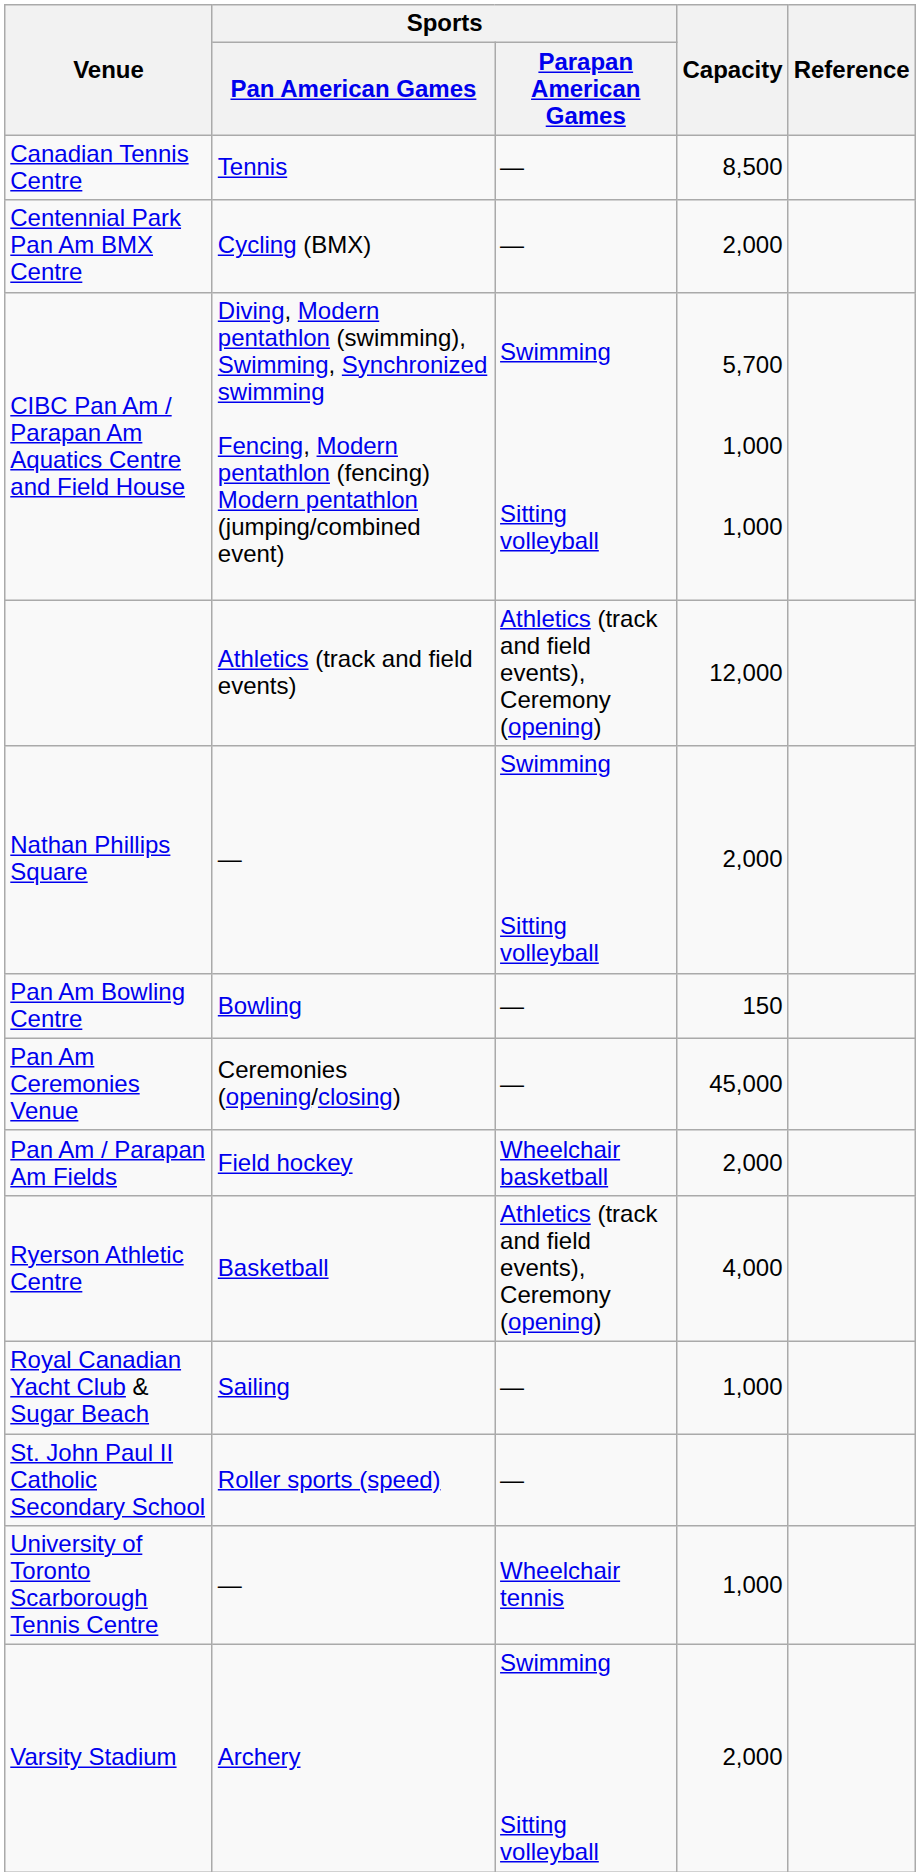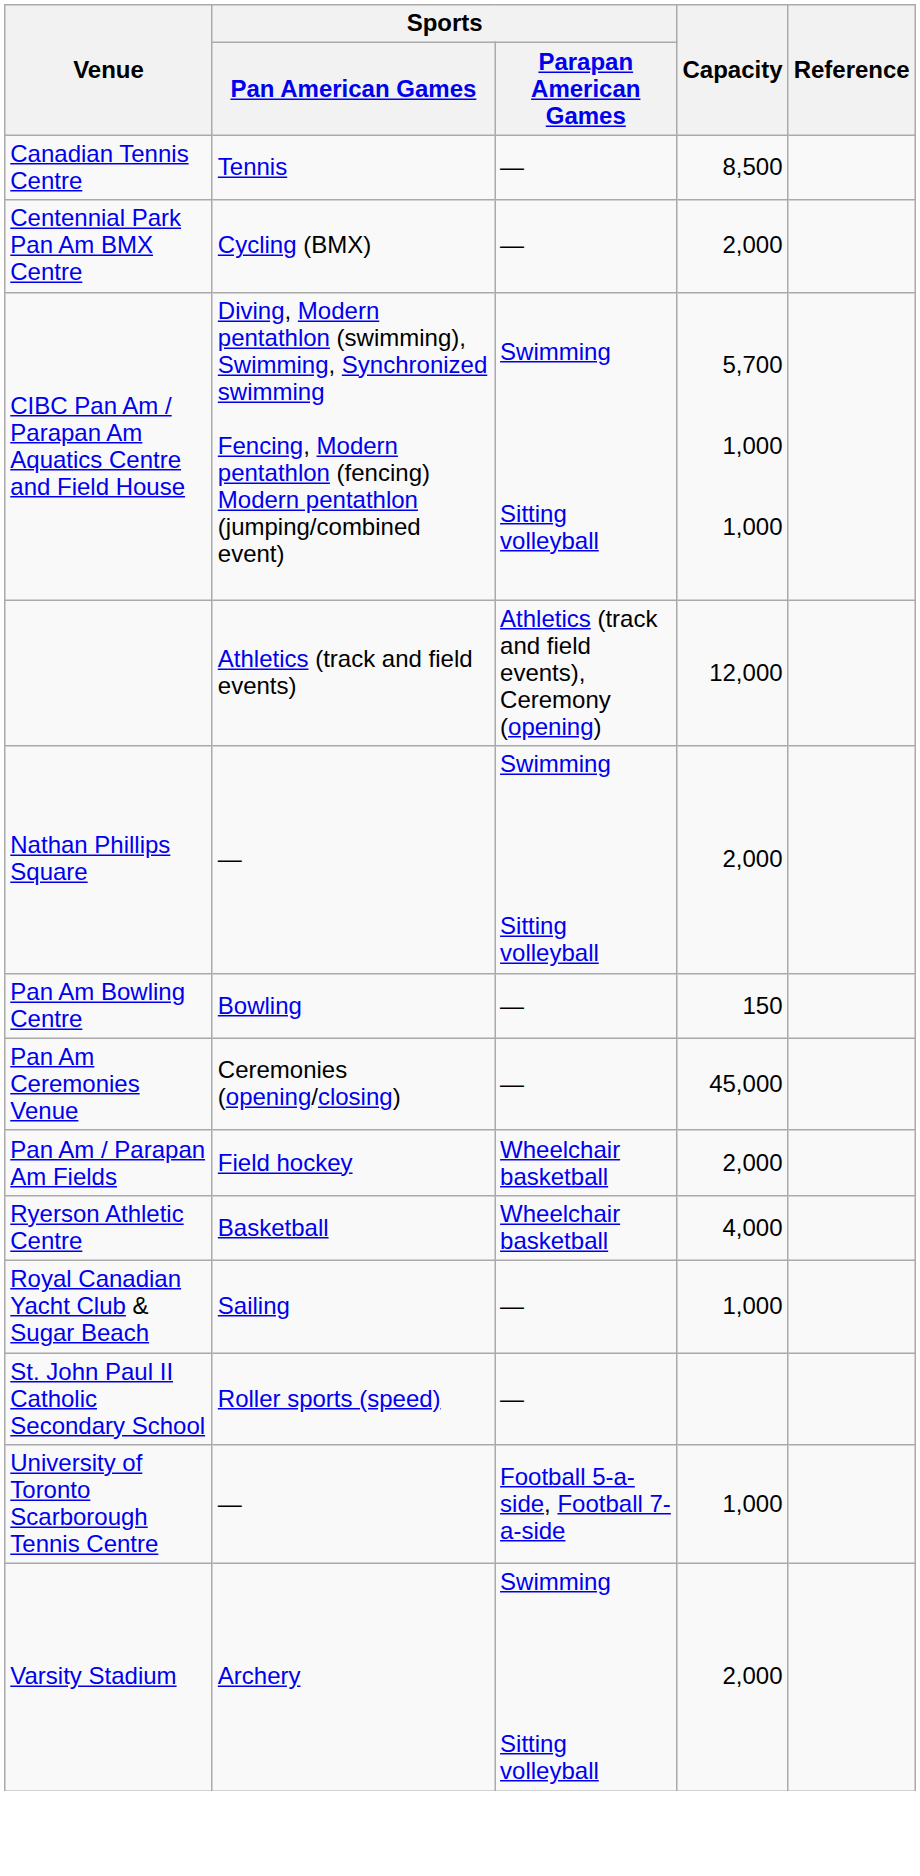Ryerson Athletic Centre | Sports / Parapan American Games: Athletics (track and field events), Ceremony (opening) -> Wheelchair basketball
University of Toronto Scarborough Tennis Centre | Sports / Parapan American Games: Wheelchair tennis -> Football 5-a-side, Football 7-a-side
